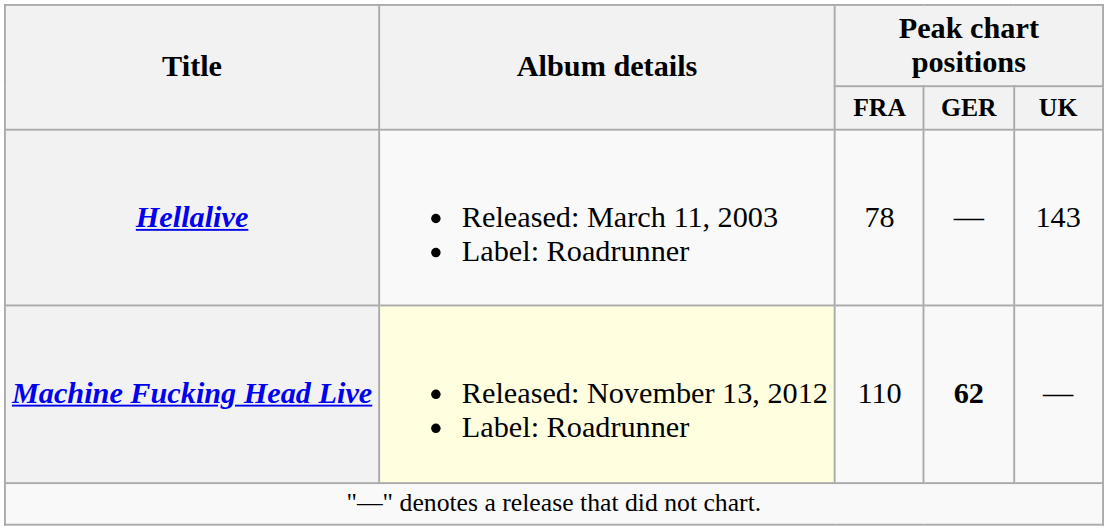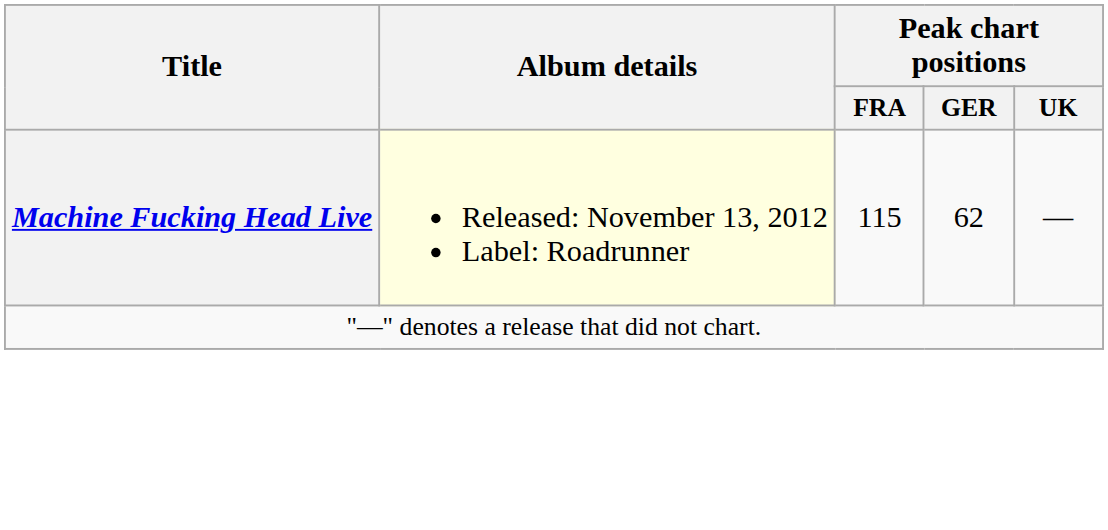- row: Hellalive | Released: March 11, 2003 Label: Roadrunner | 78 | — | 143
Machine Fucking Head Live | Peak chart positions / FRA: 110 -> 115
Machine Fucking Head Live | Peak chart positions / GER: bold -> normal
